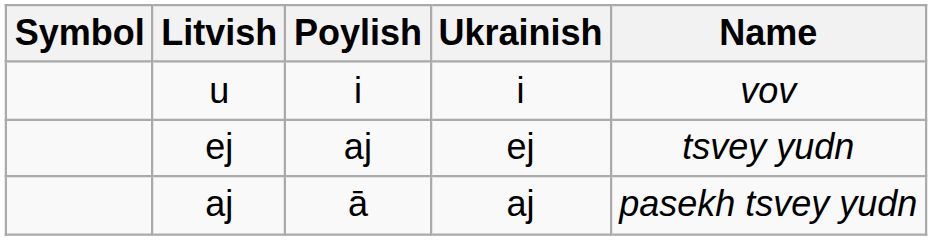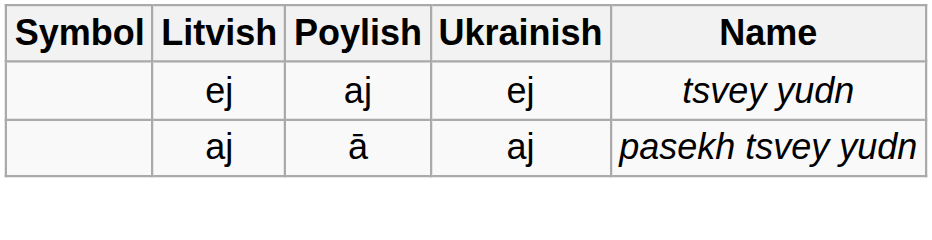- row: u | i | i | vov
